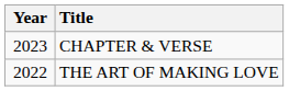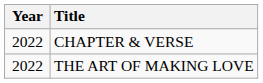CHAPTER & VERSE | Year: 2023 -> 2022
